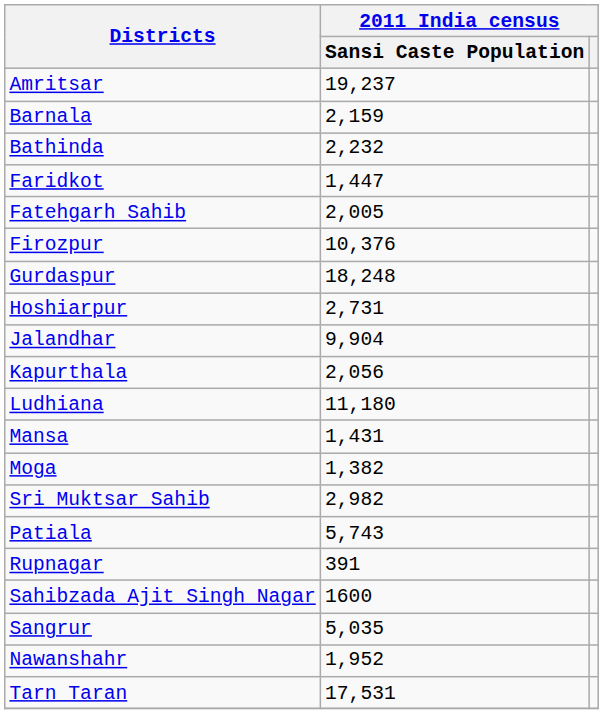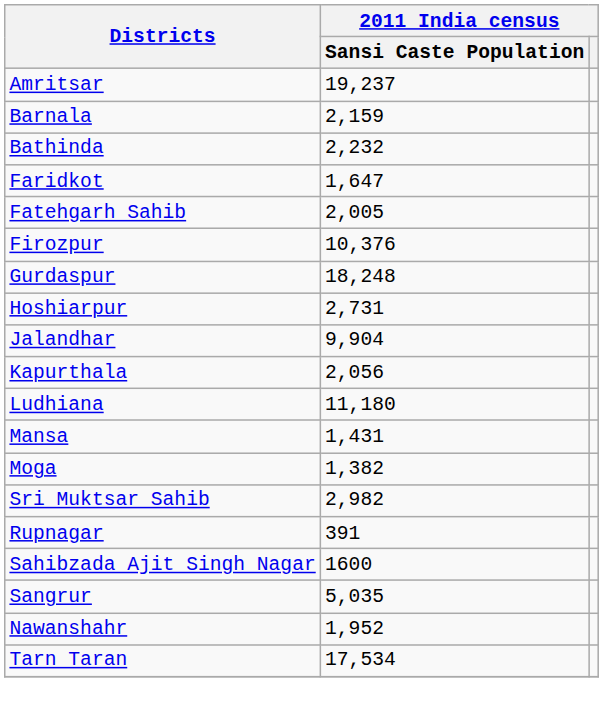Faridkot | 2011 India census / Sansi Caste Population: 1,447 -> 1,647
- row: Patiala | 5,743
Tarn Taran | 2011 India census / Sansi Caste Population: 17,531 -> 17,534
